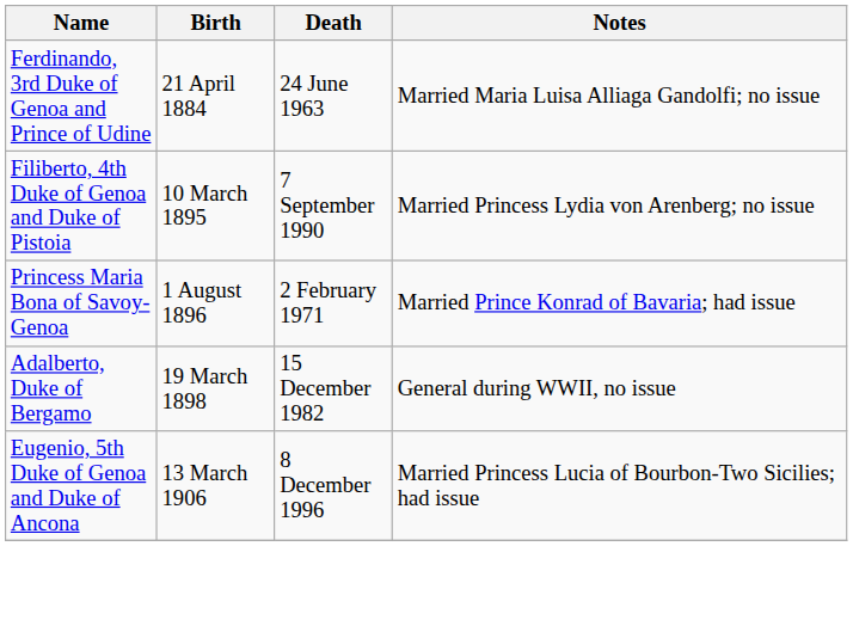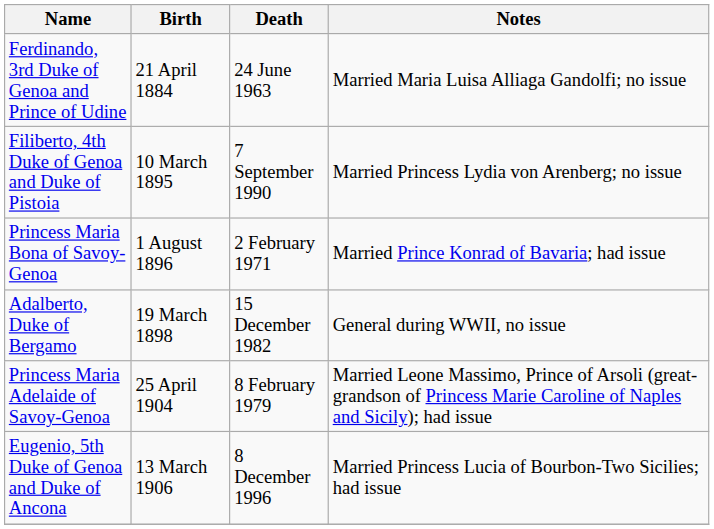+ row: Princess Maria Adelaide of Savoy-Genoa | 25 April 1904 | 8 February 1979 | Married Leone Massimo, Prince of Arsoli (great-grandson of Princess Marie Caroline of Naples and Sicily); had issue
